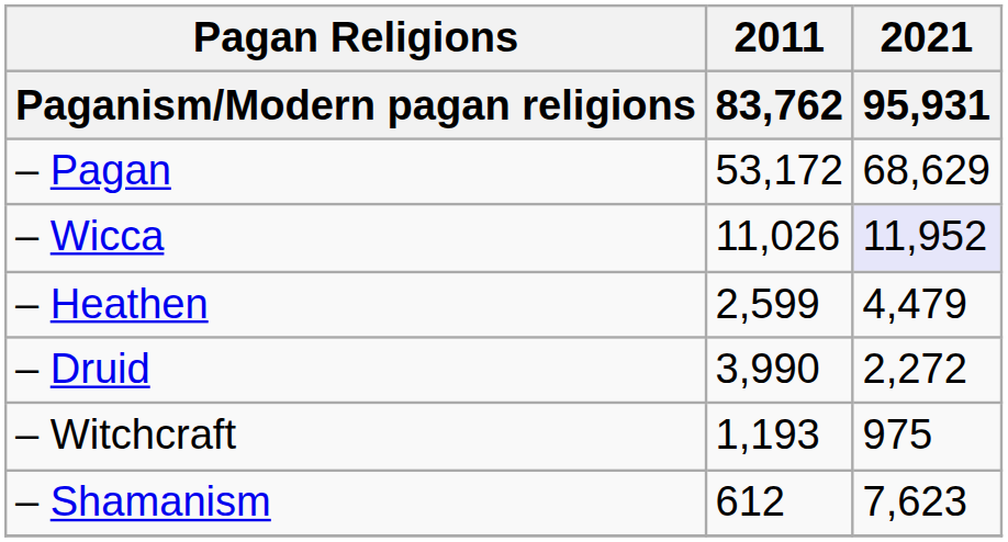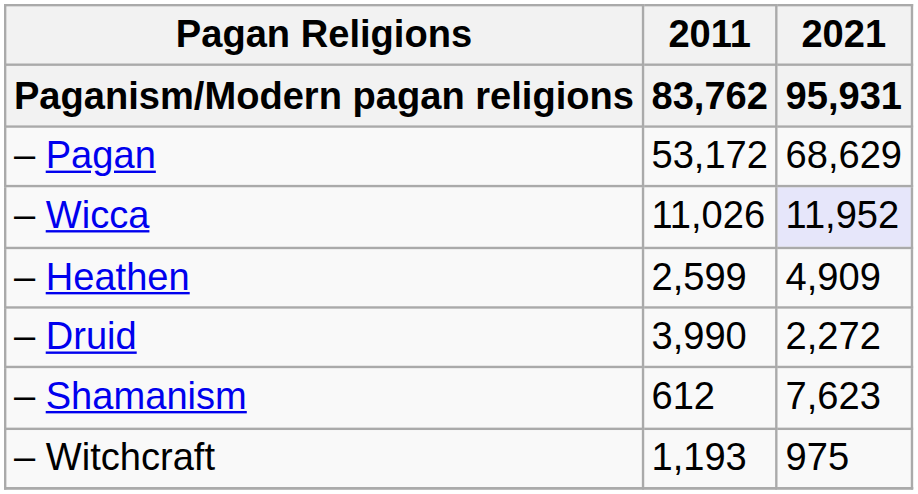– Heathen | 2021 / 95,931: 4,479 -> 4,909
rows swapped: – Witchcraft <-> – Shamanism
